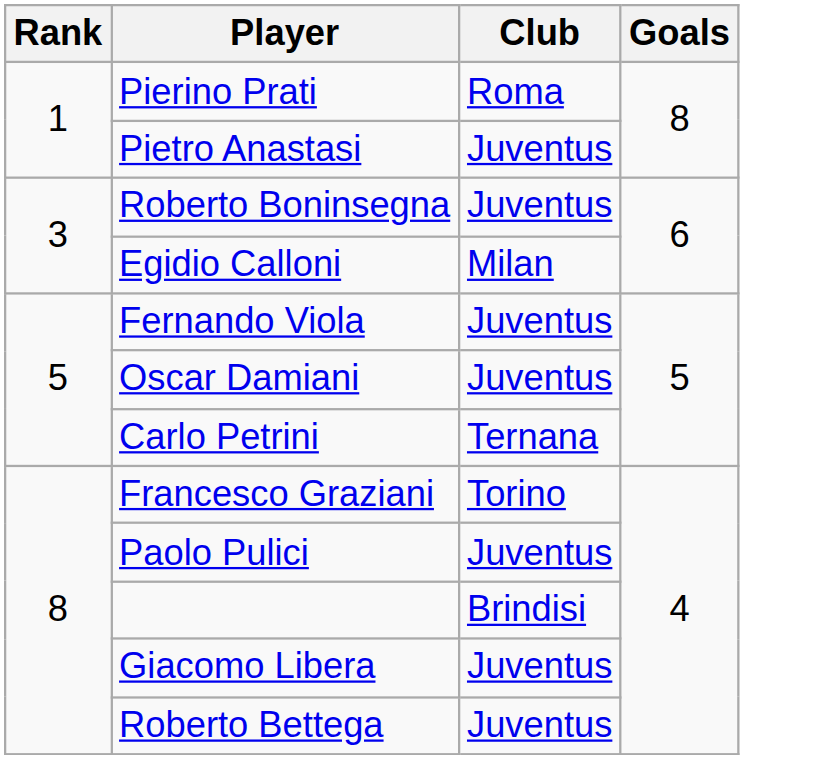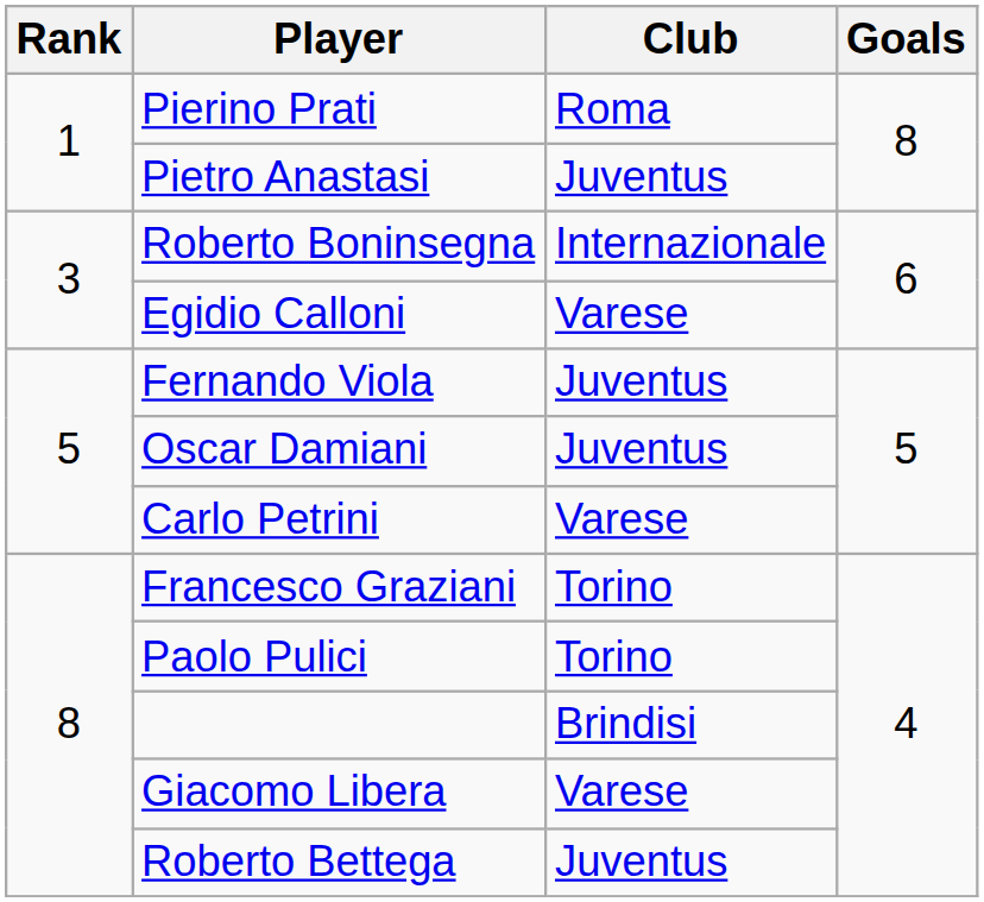Roberto Boninsegna | Club: Juventus -> Internazionale
Egidio Calloni | Club: Milan -> Varese
Carlo Petrini | Club: Ternana -> Varese
Paolo Pulici | Club: Juventus -> Torino
Giacomo Libera | Club: Juventus -> Varese
